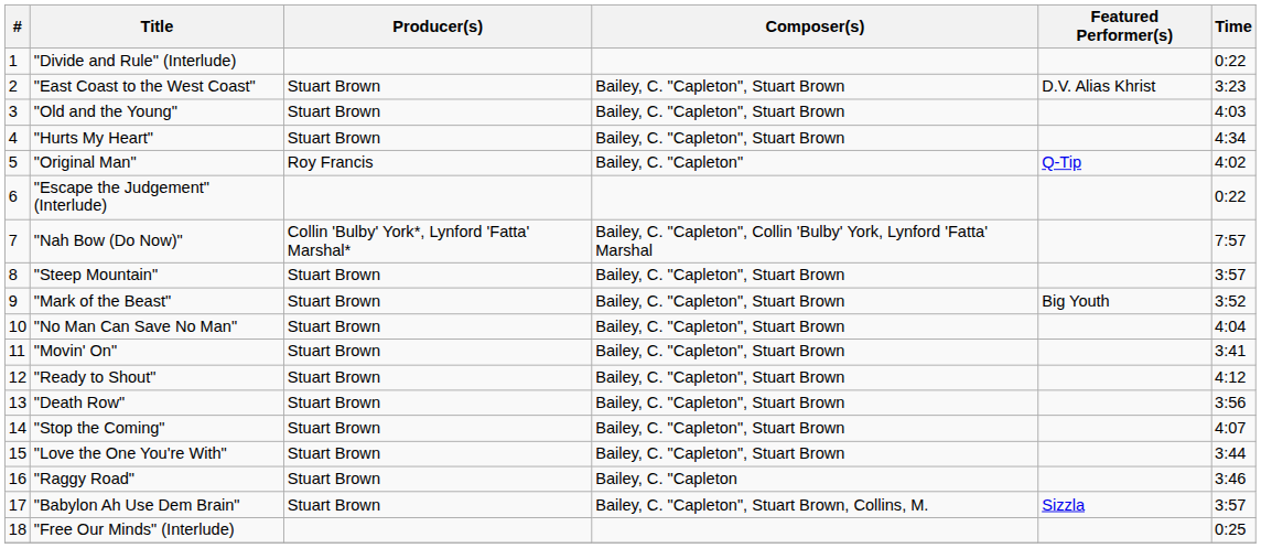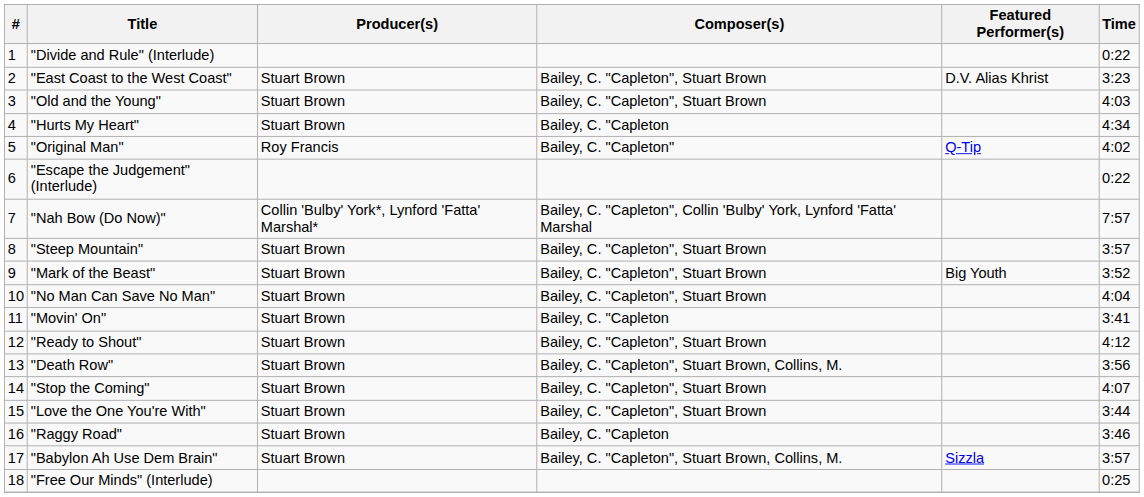"Hurts My Heart" | Composer(s): Bailey, C. "Capleton", Stuart Brown -> Bailey, C. "Capleton
"Movin' On" | Composer(s): Bailey, C. "Capleton", Stuart Brown -> Bailey, C. "Capleton
"Death Row" | Composer(s): Bailey, C. "Capleton", Stuart Brown -> Bailey, C. "Capleton", Stuart Brown, Collins, M.
